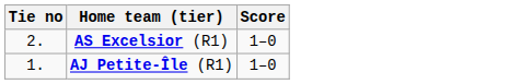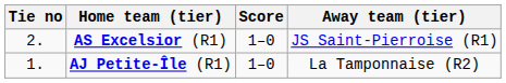+ column: Away team (tier) | JS Saint-Pierroise (R1) | La Tamponnaise (R2)
